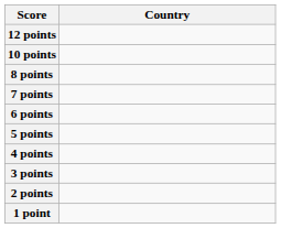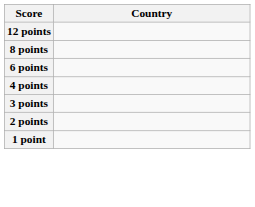- row: 10 points
- row: 7 points
- row: 5 points
